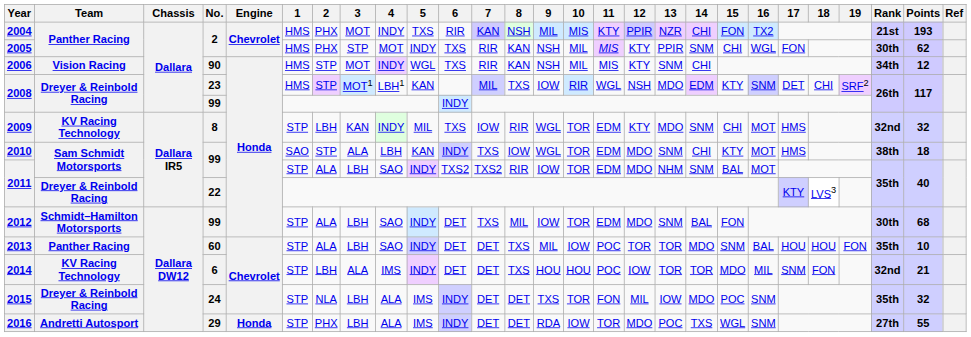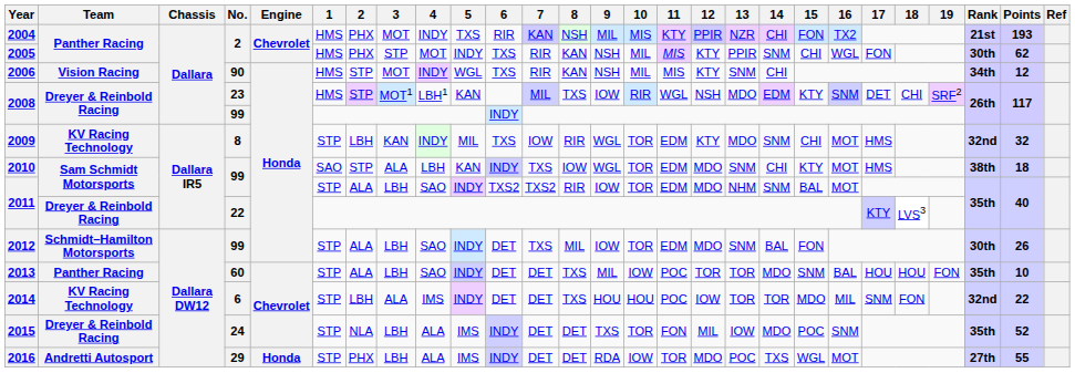2012 | Points: 68 -> 26
2014 | Points: 21 -> 22
2015 | Points: 32 -> 52
2016 | 16: SNM -> MOT
